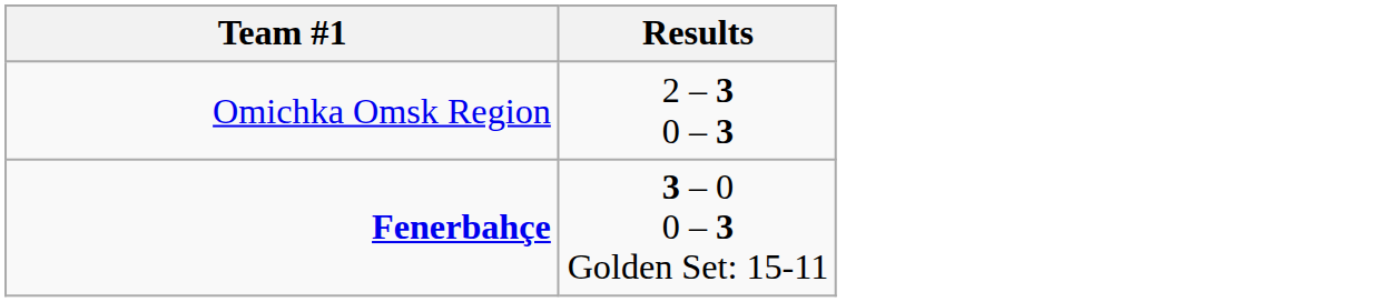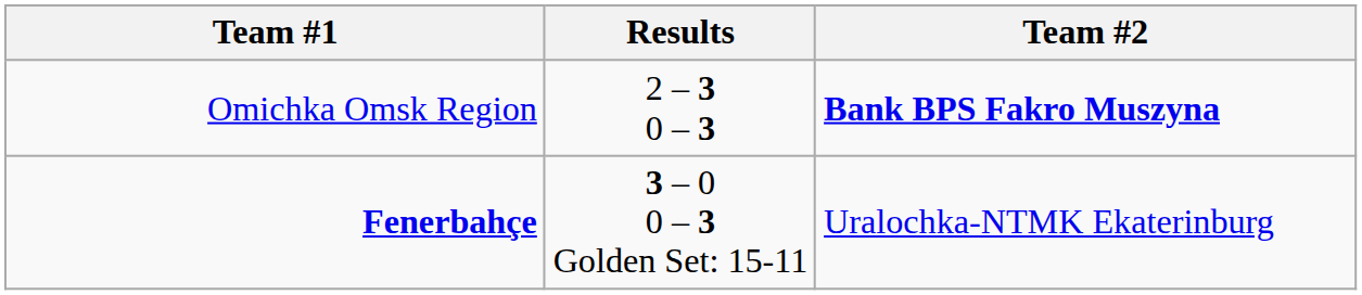+ column: Team #2 | Bank BPS Fakro Muszyna | Uralochka-NTMK Ekaterinburg
